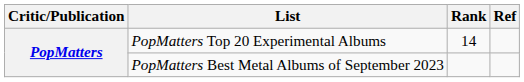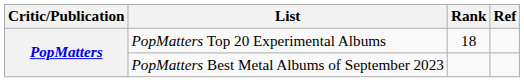PopMatters Top 20 Experimental Albums | Rank: 14 -> 18
